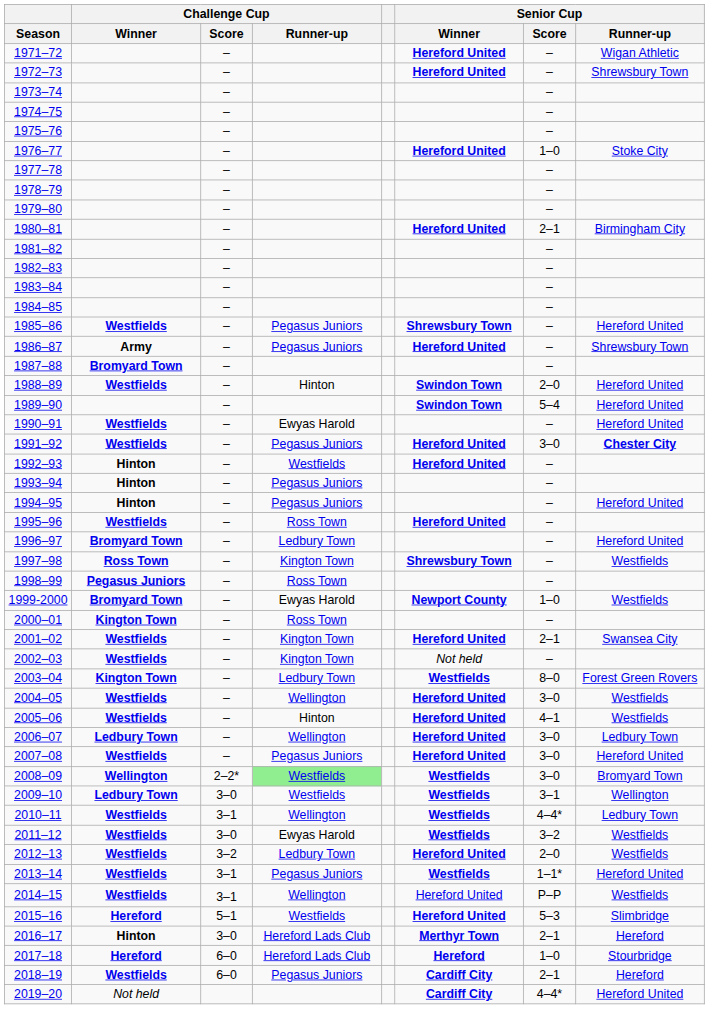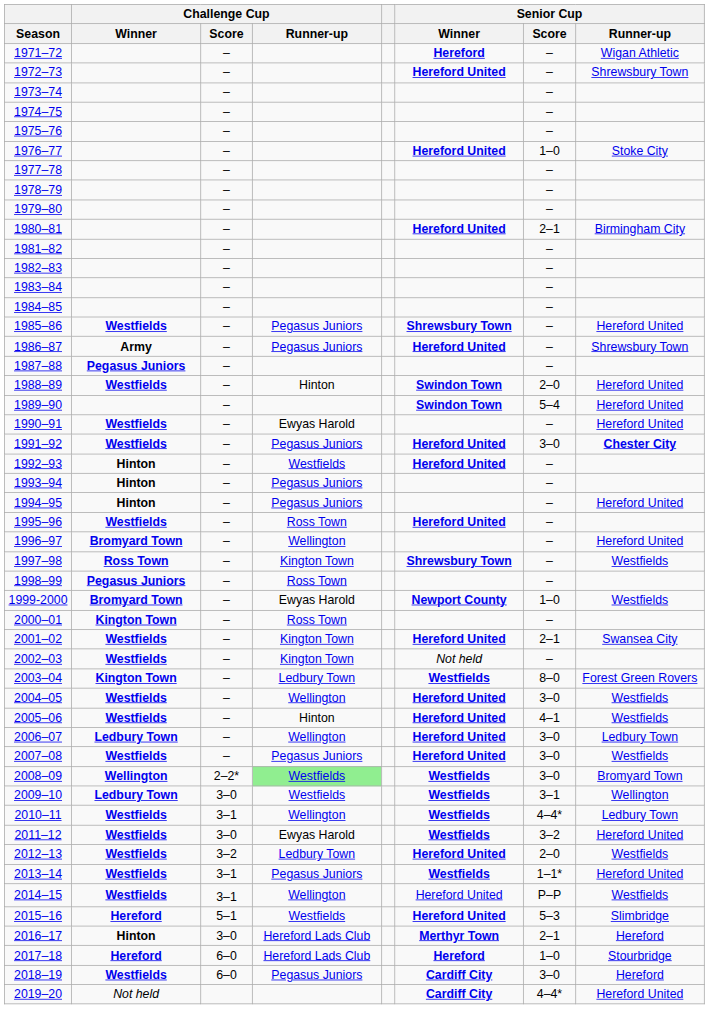1971–72 | Senior Cup / Winner: Hereford United -> Hereford
1987–88 | Challenge Cup / Winner: Bromyard Town -> Pegasus Juniors
1996–97 | Challenge Cup / Runner-up: Ledbury Town -> Wellington
2007–08 | Senior Cup / Runner-up: Hereford United -> Westfields
2011–12 | Senior Cup / Runner-up: Westfields -> Hereford United
2018–19 | Senior Cup / Score: 2–1 -> 3–0
